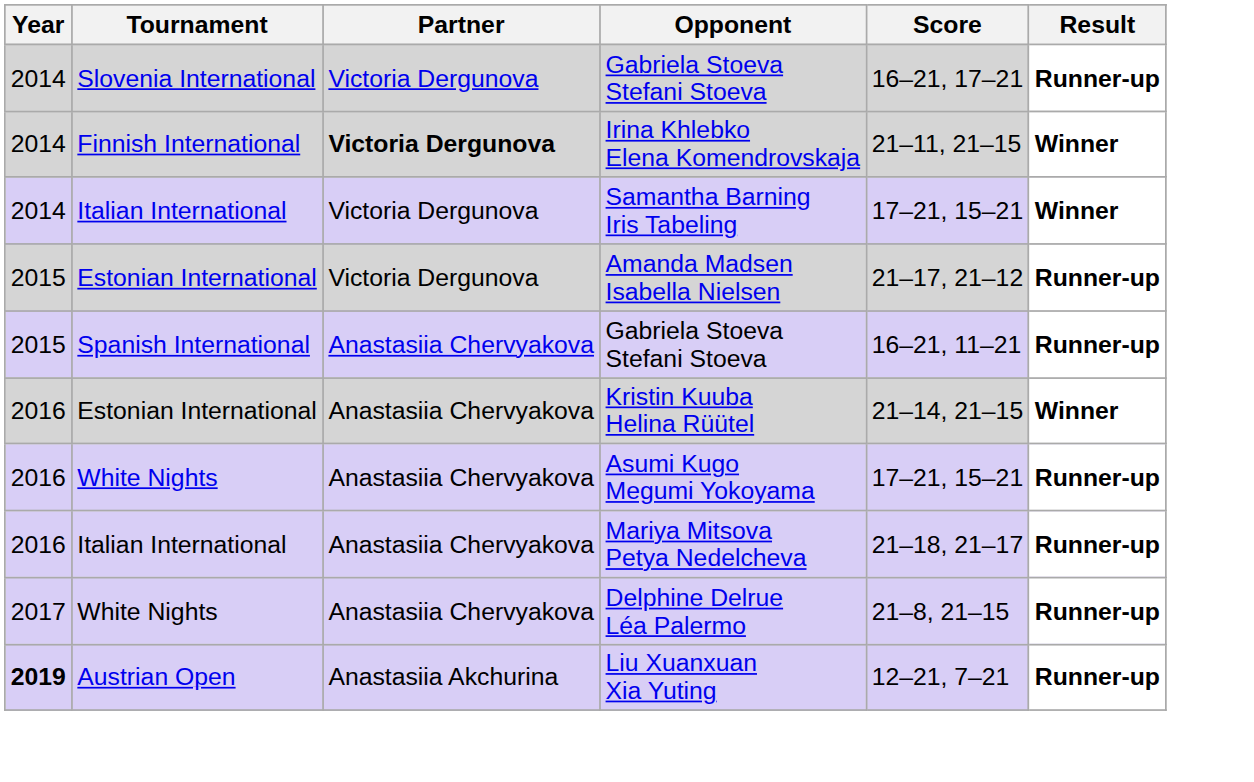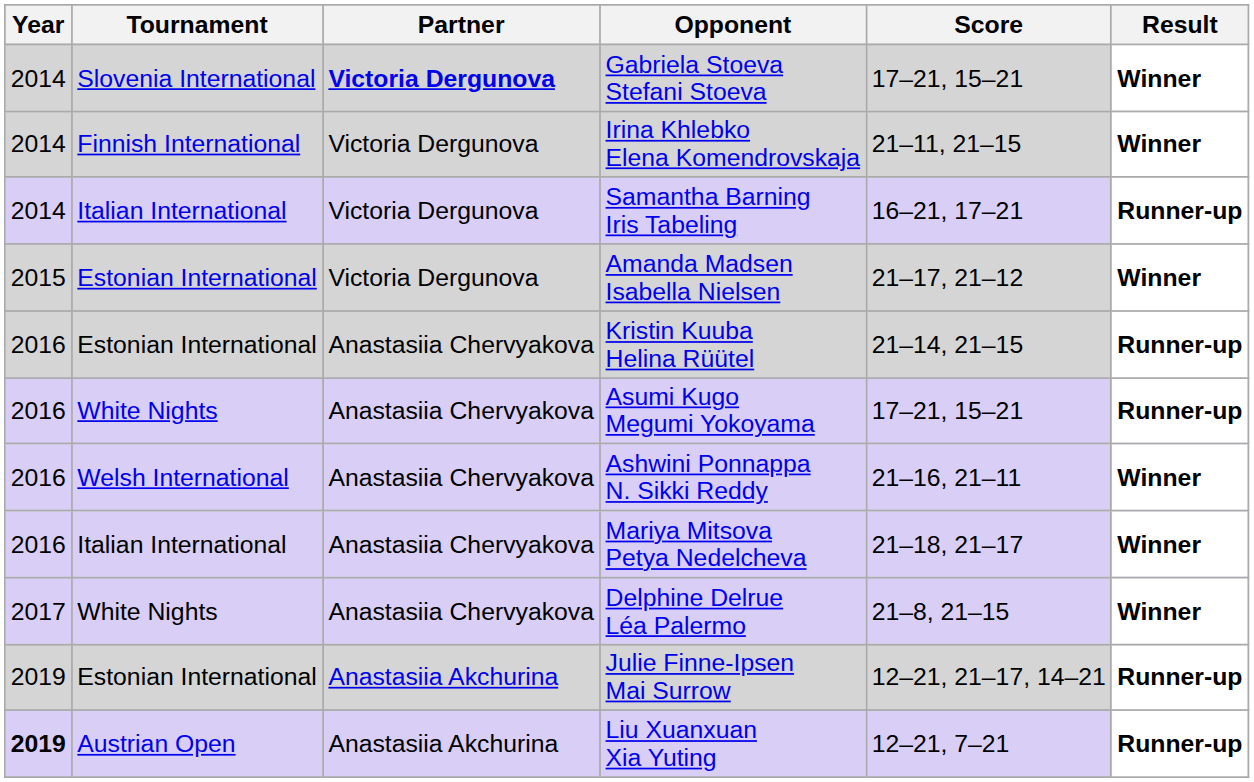Slovenia International / Gabriela Stoeva Stefani Stoeva | Partner: normal -> bold
Slovenia International / Gabriela Stoeva Stefani Stoeva | Score: 16–21, 17–21 -> 17–21, 15–21
Slovenia International / Gabriela Stoeva Stefani Stoeva | Result: Runner-up -> Winner
Irina Khlebko Elena Komendrovskaja | Partner: bold -> normal
Samantha Barning Iris Tabeling | Score: 17–21, 15–21 -> 16–21, 17–21
Samantha Barning Iris Tabeling | Result: Winner -> Runner-up
Amanda Madsen Isabella Nielsen | Result: Runner-up -> Winner
- row: 2015 | Spanish International | Anastasiia Chervyakova | Gabriela Stoeva Stefani Stoeva | 16–21, 11–21 | Runner-up
Kristin Kuuba Helina Rüütel | Result: Winner -> Runner-up
+ row: 2016 | Welsh International | Anastasiia Chervyakova | Ashwini Ponnappa N. Sikki Reddy | 21–16, 21–11 | Winner
Mariya Mitsova Petya Nedelcheva | Result: Runner-up -> Winner
Delphine Delrue Léa Palermo | Result: Runner-up -> Winner
+ row: 2019 | Estonian International | Anastasiia Akchurina | Julie Finne-Ipsen Mai Surrow | 12–21, 21–17, 14–21 | Runner-up
